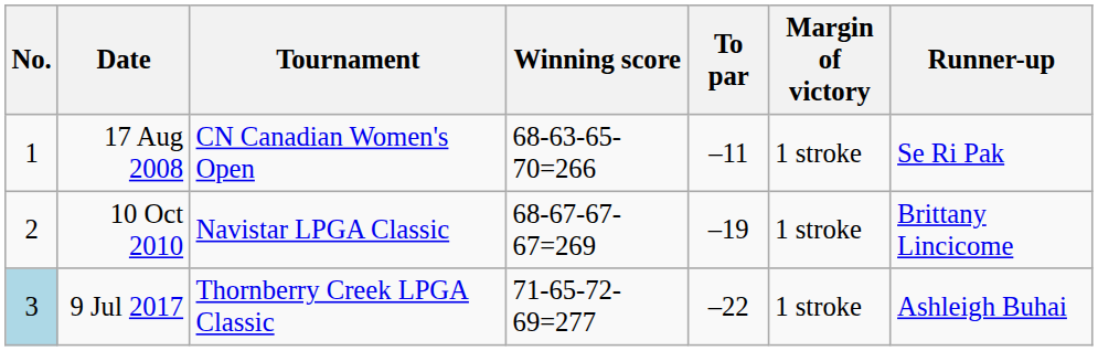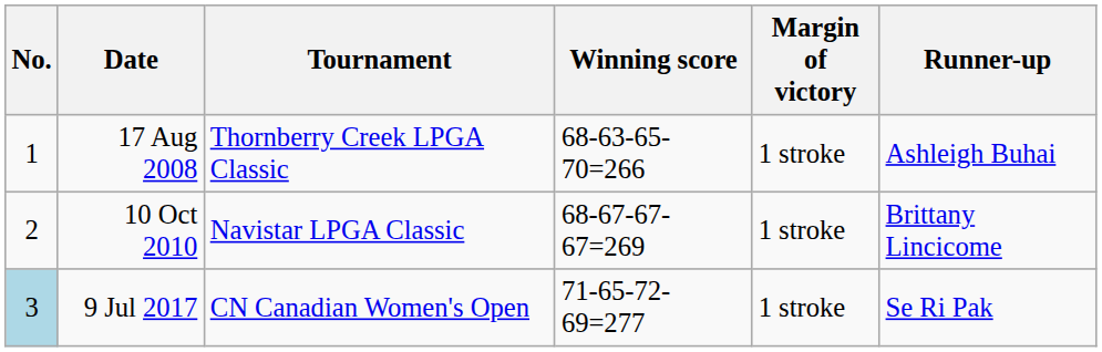- column: To par | –11 | –19 | –22
17 Aug 2008 | Tournament: CN Canadian Women's Open -> Thornberry Creek LPGA Classic
17 Aug 2008 | Runner-up: Se Ri Pak -> Ashleigh Buhai
9 Jul 2017 | Tournament: Thornberry Creek LPGA Classic -> CN Canadian Women's Open
9 Jul 2017 | Runner-up: Ashleigh Buhai -> Se Ri Pak
